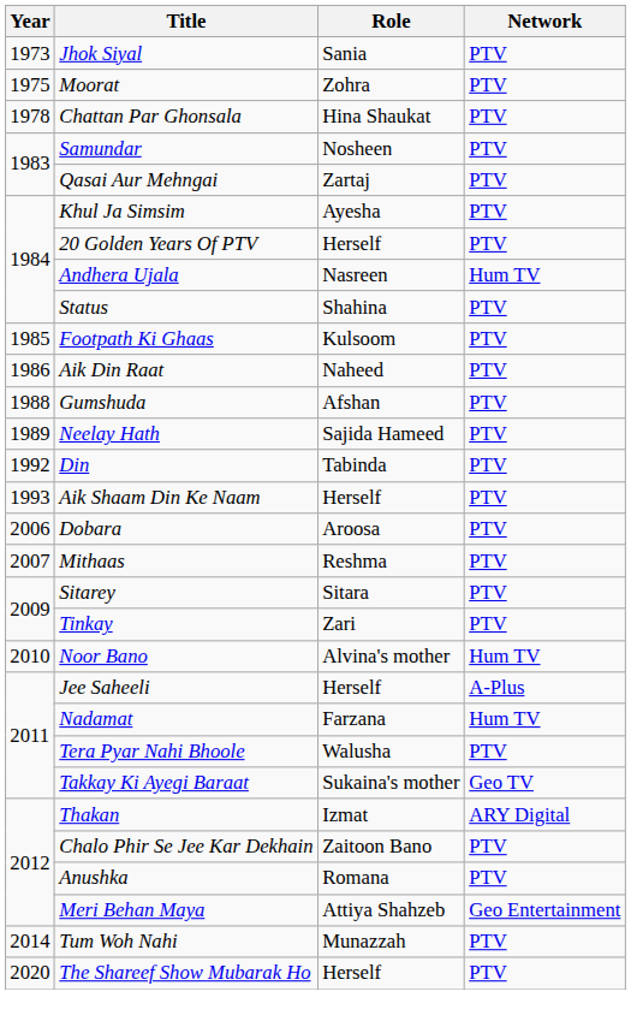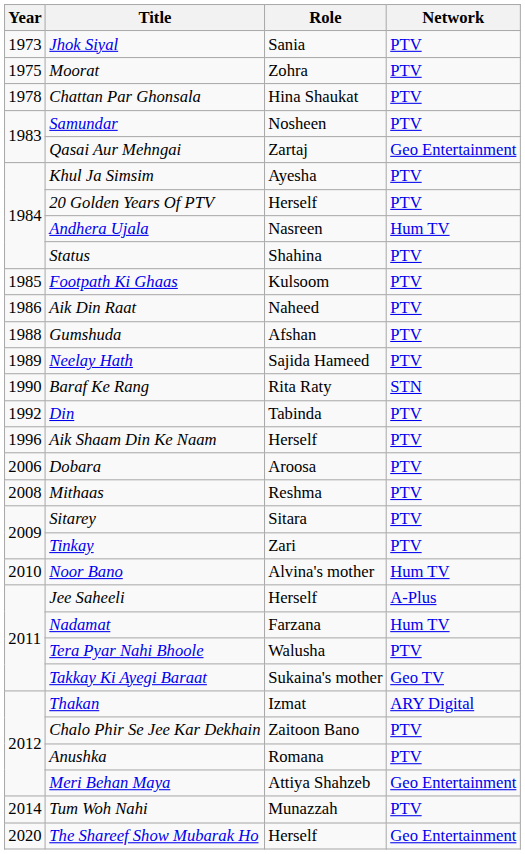Qasai Aur Mehngai | Network: PTV -> Geo Entertainment
+ row: 1990 | Baraf Ke Rang | Rita Raty | STN
Aik Shaam Din Ke Naam | Year: 1993 -> 1996
Mithaas | Year: 2007 -> 2008
The Shareef Show Mubarak Ho | Network: PTV -> Geo Entertainment
